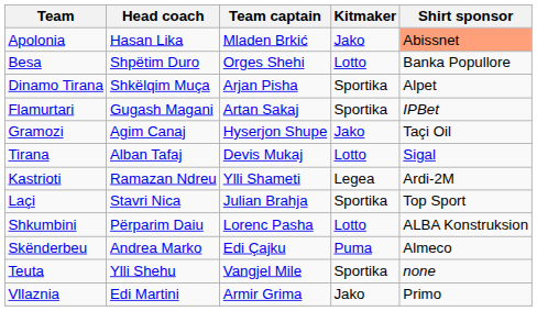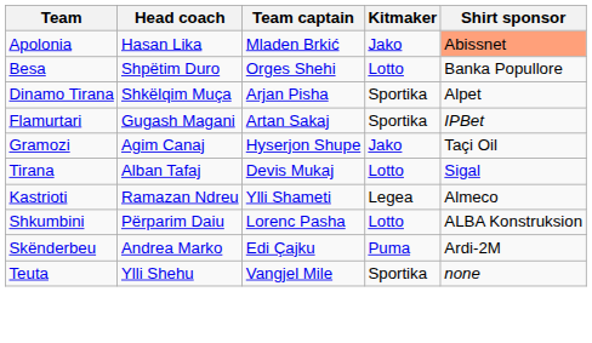Kastrioti | Shirt sponsor: Ardi-2M -> Almeco
- row: Laçi | Stavri Nica | Julian Brahja | Sportika | Top Sport
Skënderbeu | Shirt sponsor: Almeco -> Ardi-2M
- row: Vllaznia | Edi Martini | Armir Grima | Jako | Primo
